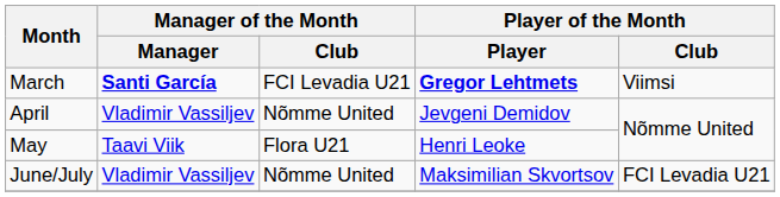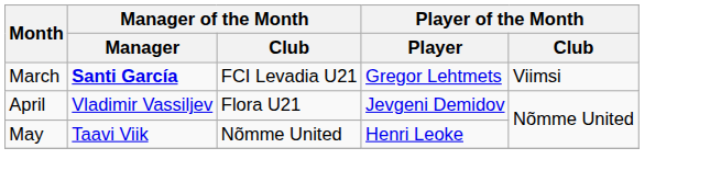March | Player of the Month / Player: bold -> normal
April | Manager of the Month / Club: Nõmme United -> Flora U21
May | Manager of the Month / Club: Flora U21 -> Nõmme United
- row: June/July | Vladimir Vassiljev | Nõmme United | Maksimilian Skvortsov | FCI Levadia U21
